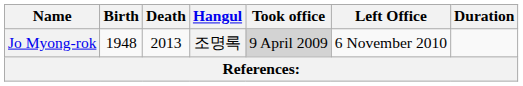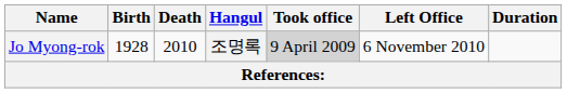Jo Myong-rok | Birth: 1948 -> 1928
Jo Myong-rok | Death: 2013 -> 2010
